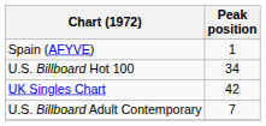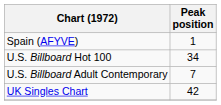rows swapped: U.S. Billboard Adult Contemporary <-> UK Singles Chart
